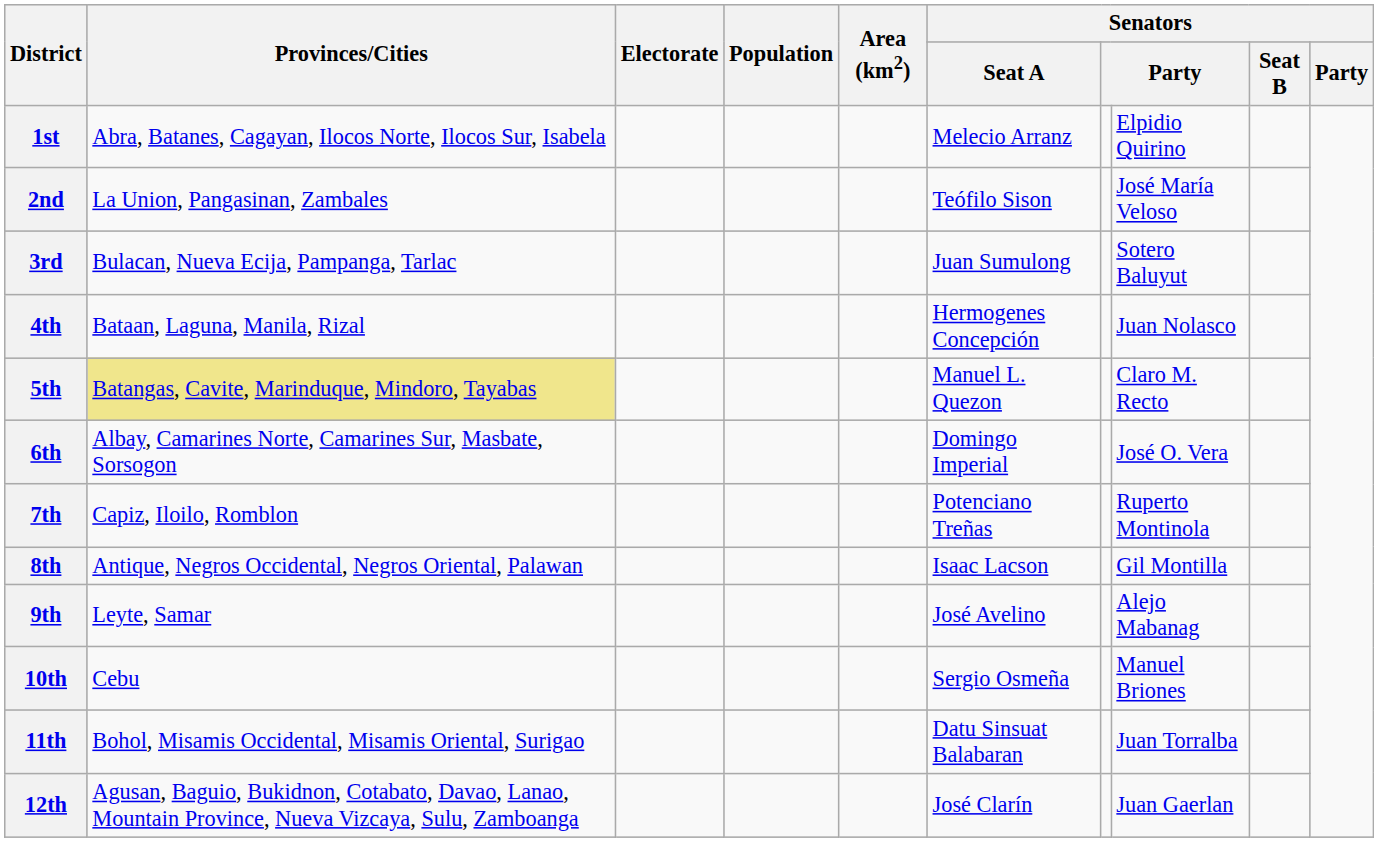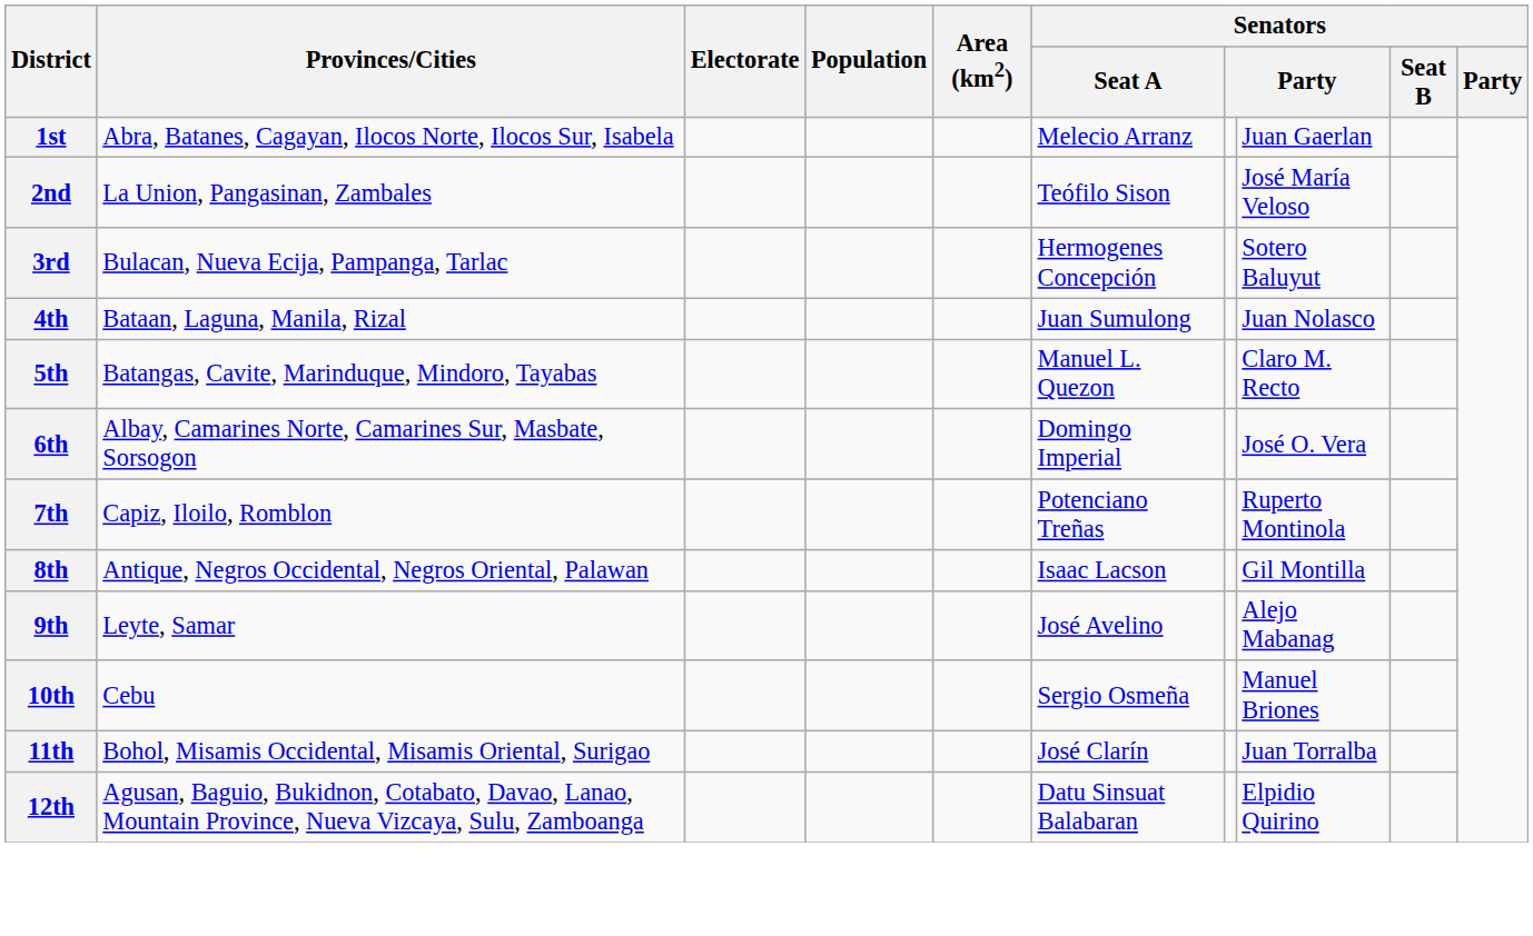1st | column 8: Elpidio Quirino -> Juan Gaerlan
3rd | Senators / Seat A: Juan Sumulong -> Hermogenes Concepción
4th | Senators / Seat A: Hermogenes Concepción -> Juan Sumulong
5th | Provinces/Cities: khaki background -> no background
11th | Senators / Seat A: Datu Sinsuat Balabaran -> José Clarín
12th | Senators / Seat A: José Clarín -> Datu Sinsuat Balabaran
12th | column 8: Juan Gaerlan -> Elpidio Quirino
